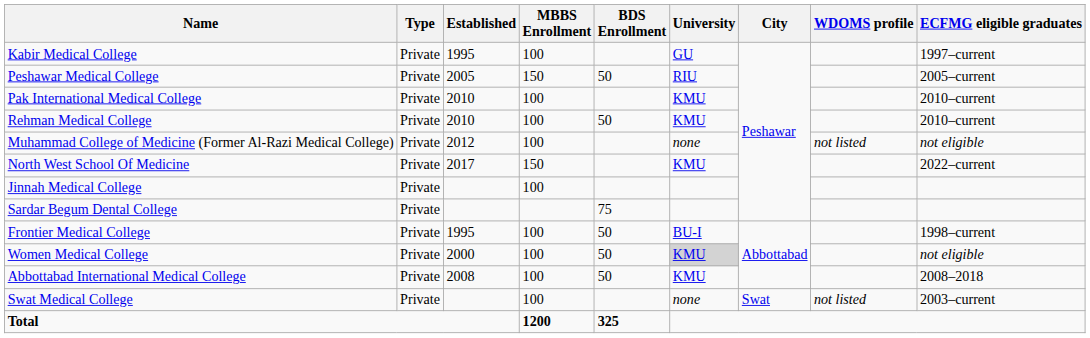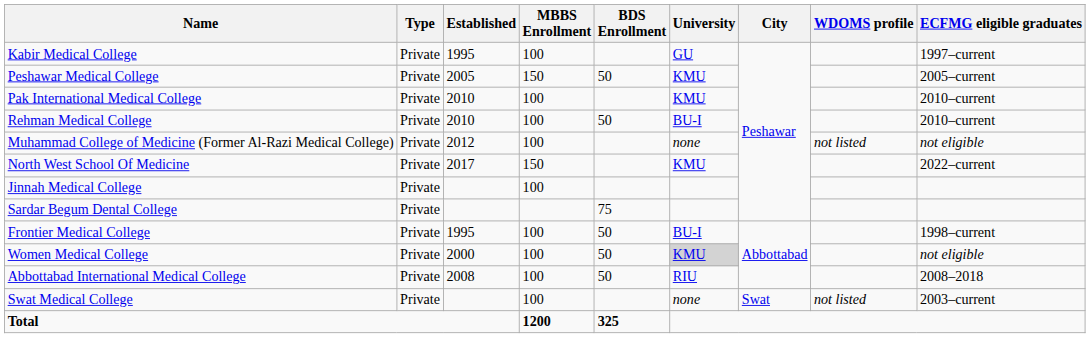Peshawar Medical College | University: RIU -> KMU
Rehman Medical College | University: KMU -> BU-I
Abbottabad International Medical College | University: KMU -> RIU
